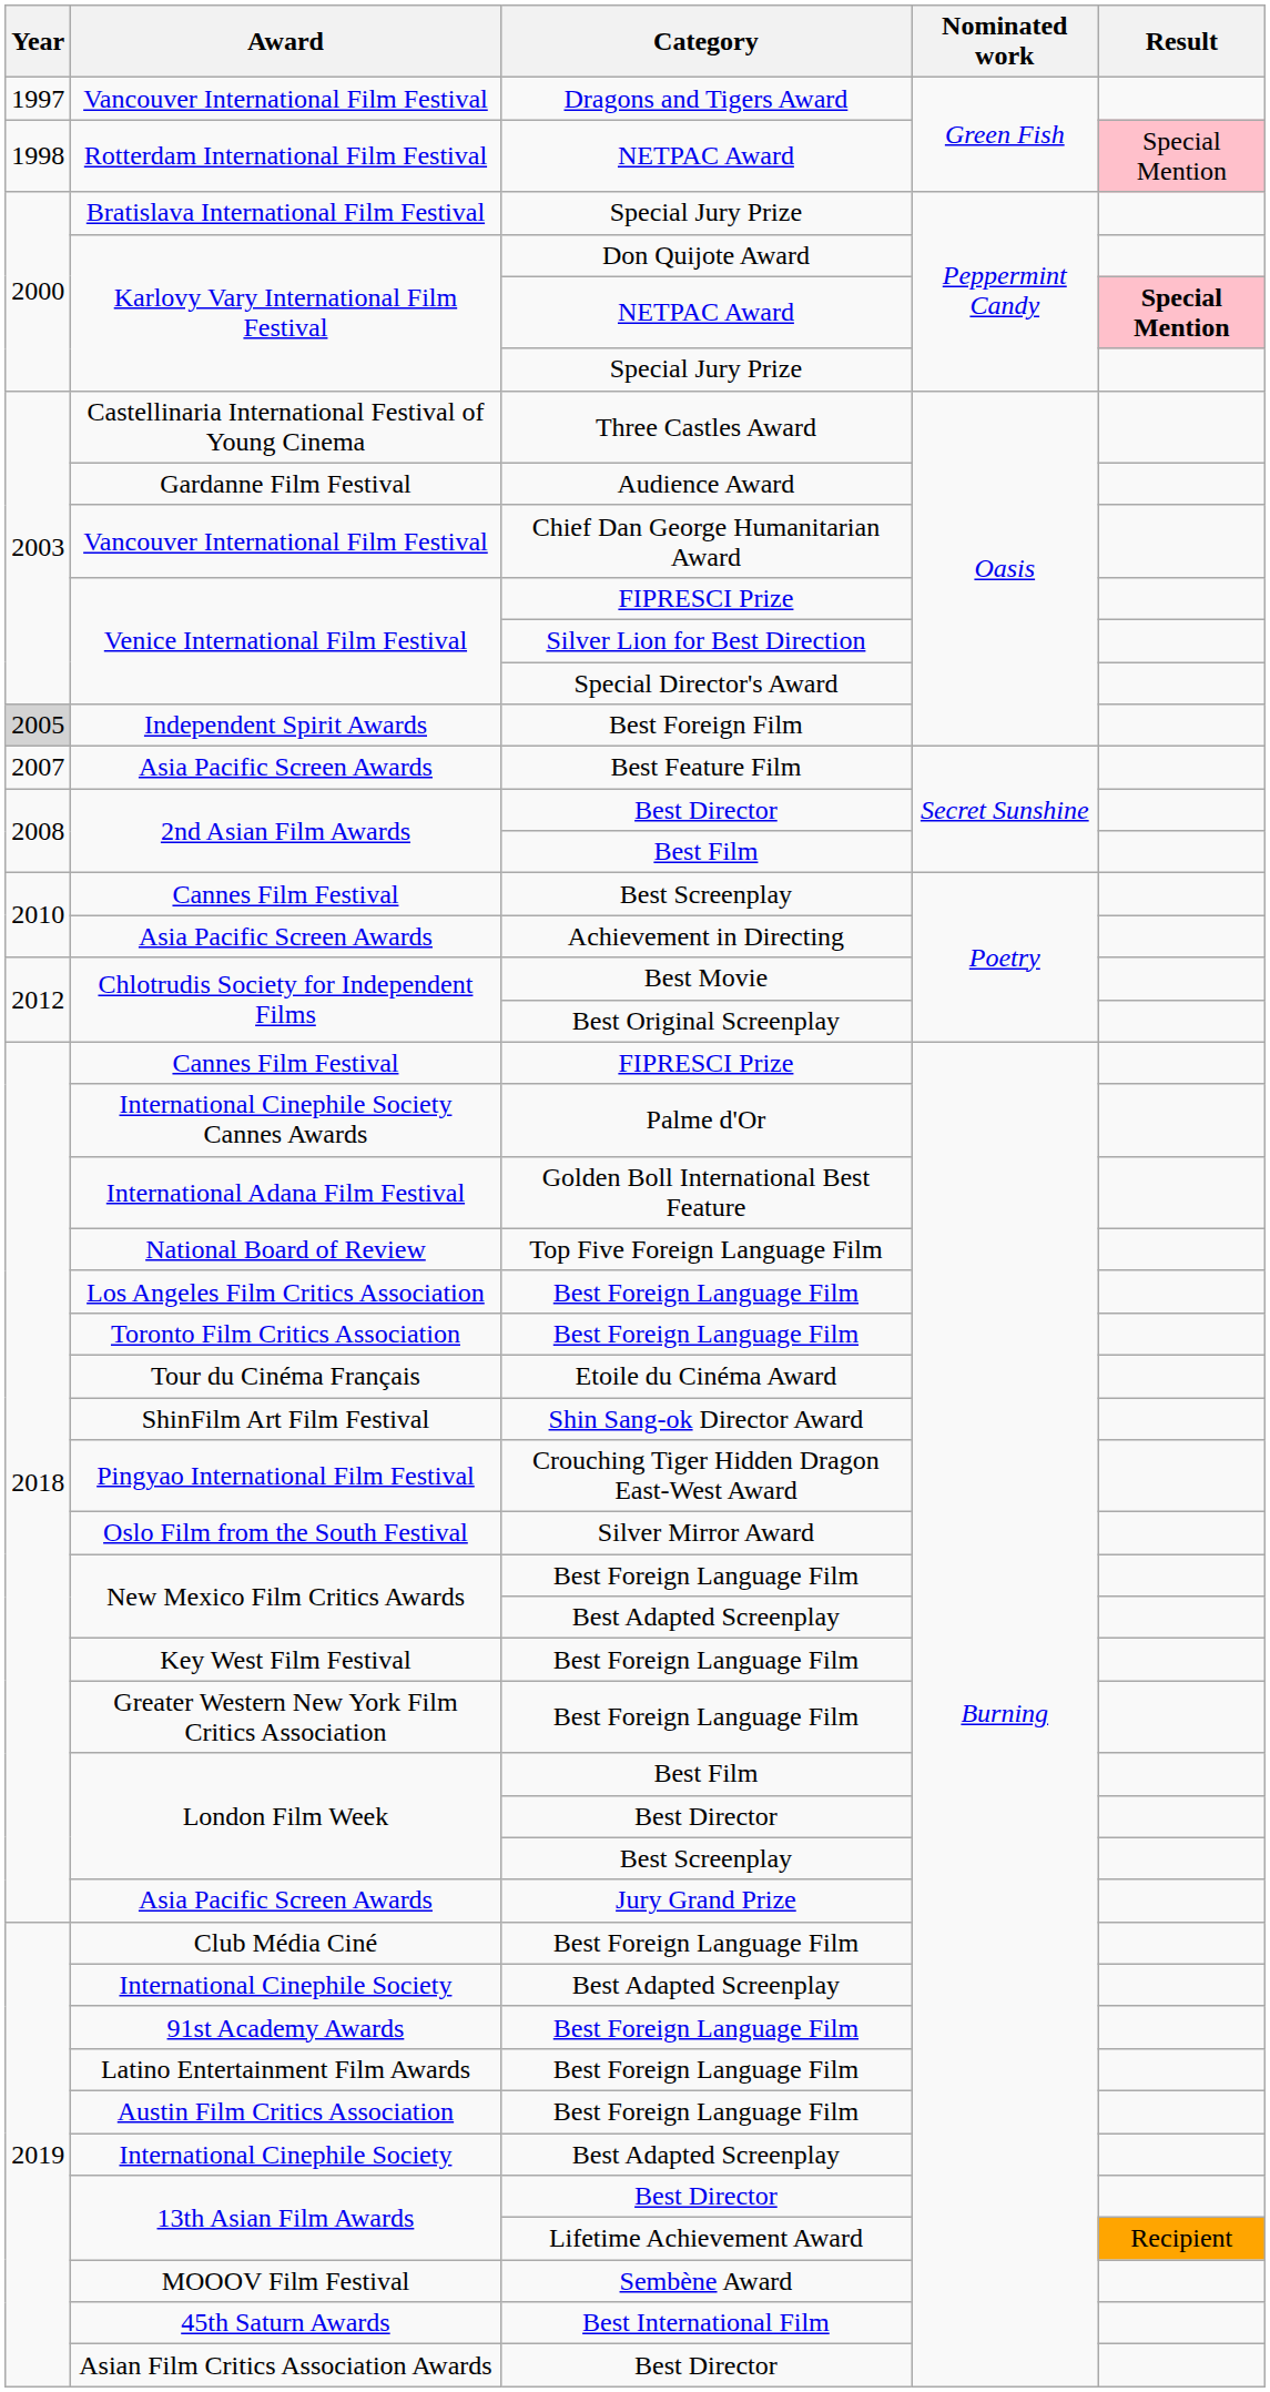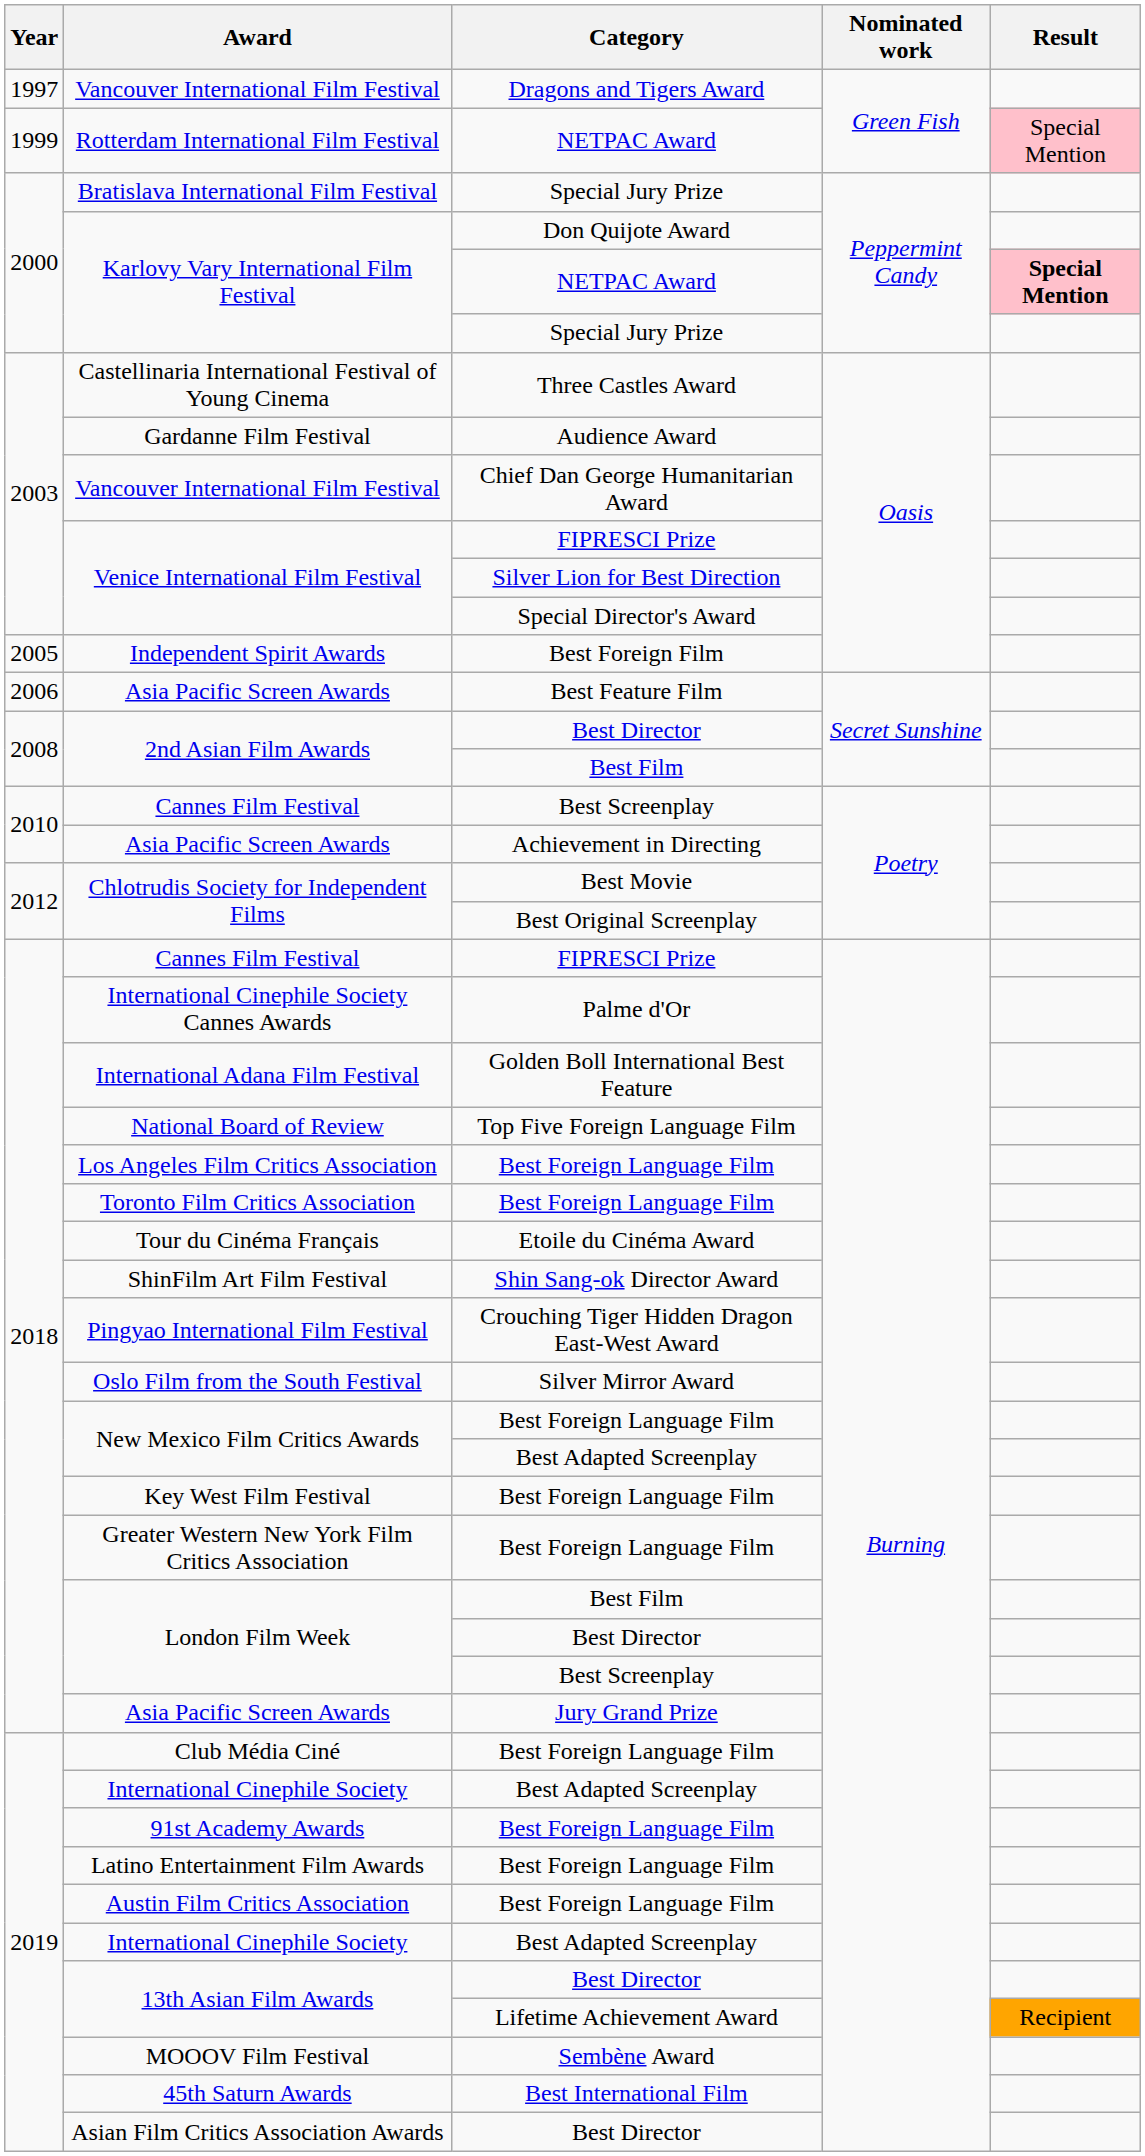Rotterdam International Film Festival | Year: 1998 -> 1999
Independent Spirit Awards | Year: lightgrey background -> no background
Asia Pacific Screen Awards / Best Feature Film | Year: 2007 -> 2006
